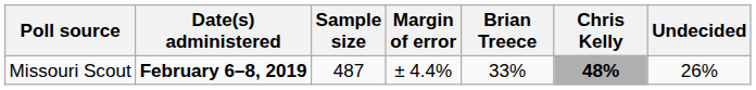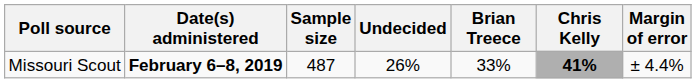columns swapped: Margin of error <-> Undecided
Missouri Scout | Chris Kelly: 48% -> 41%
